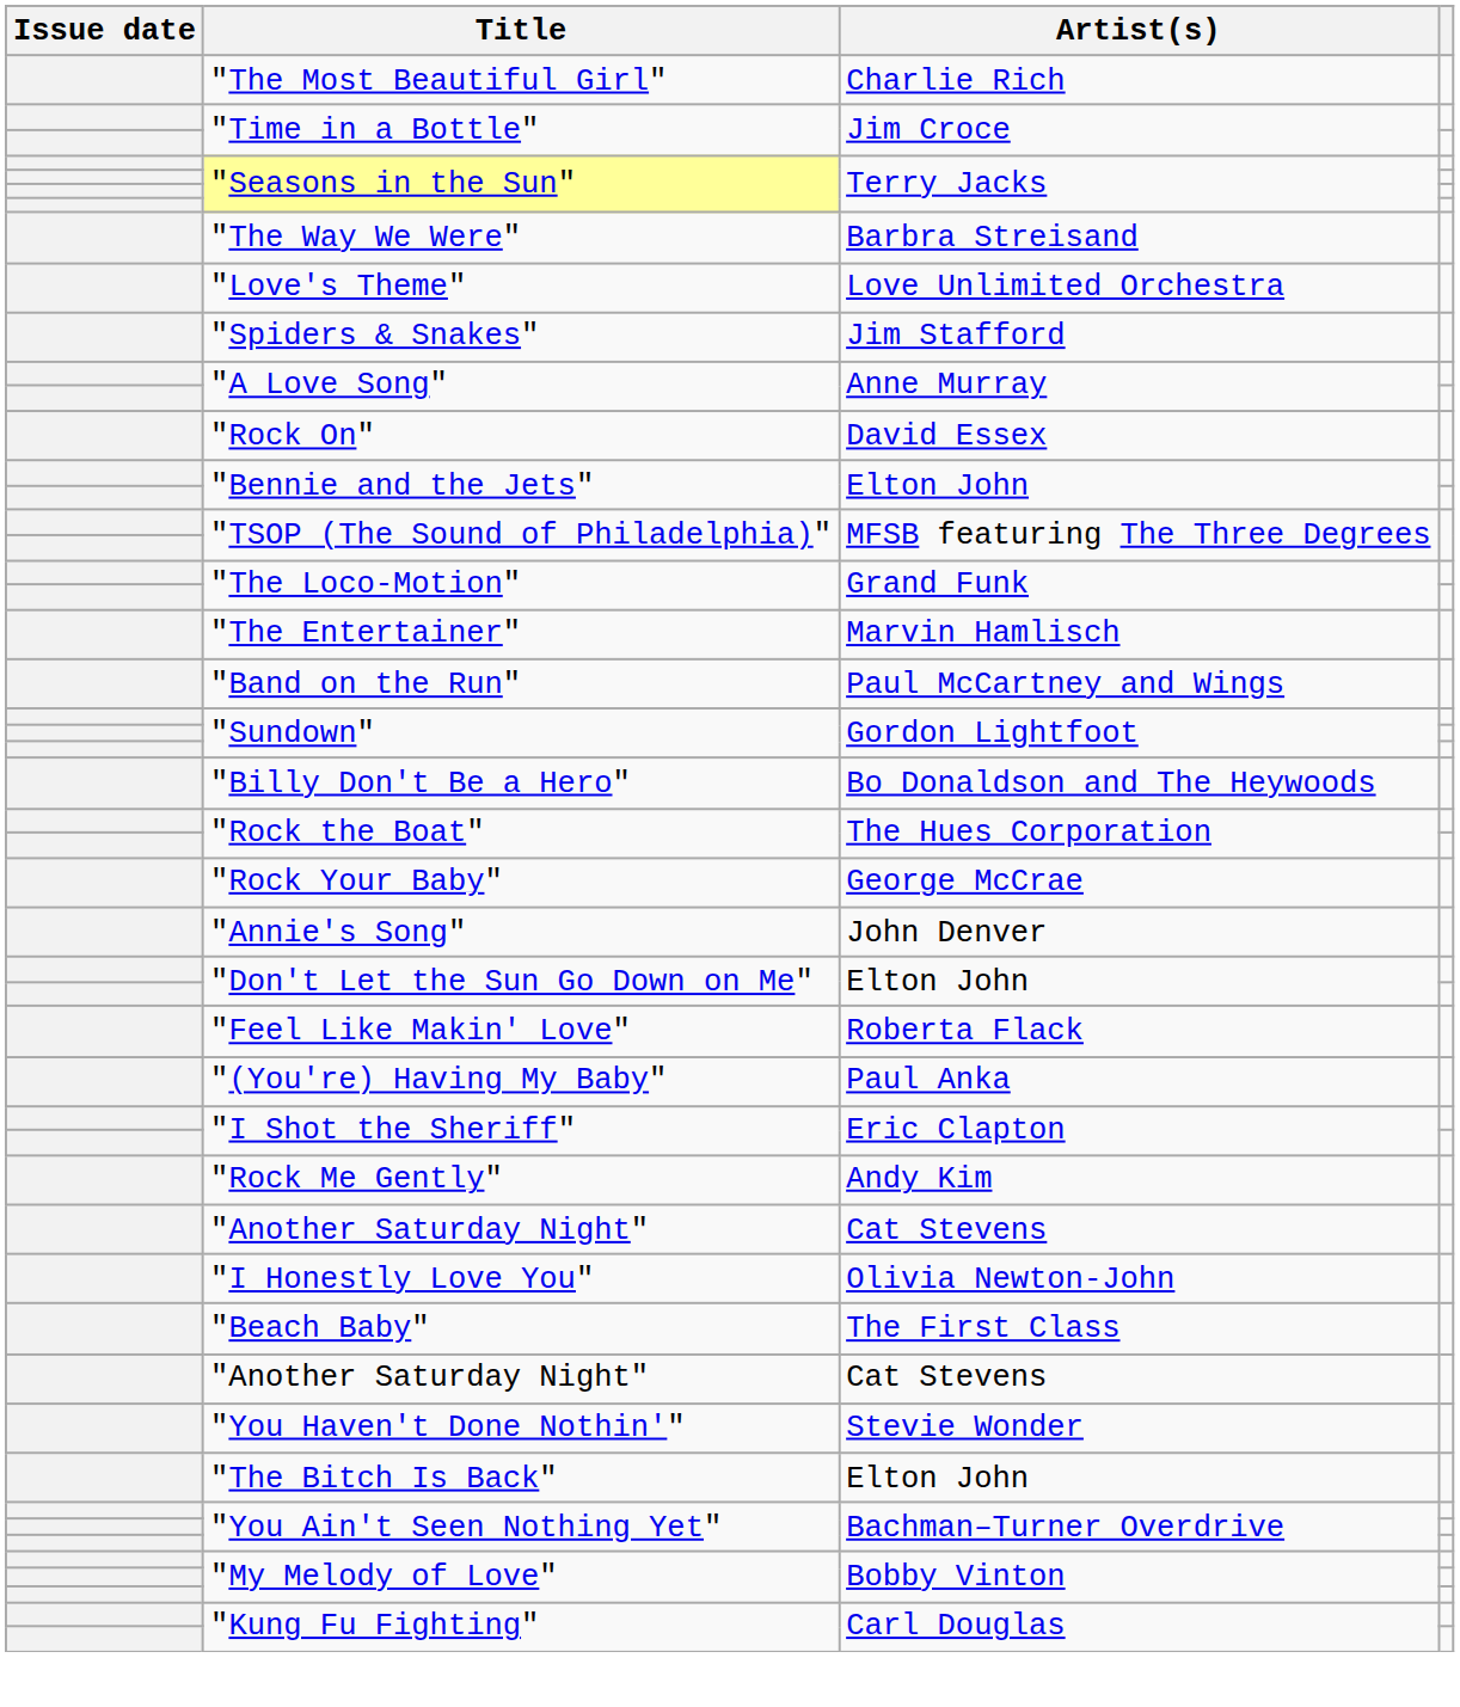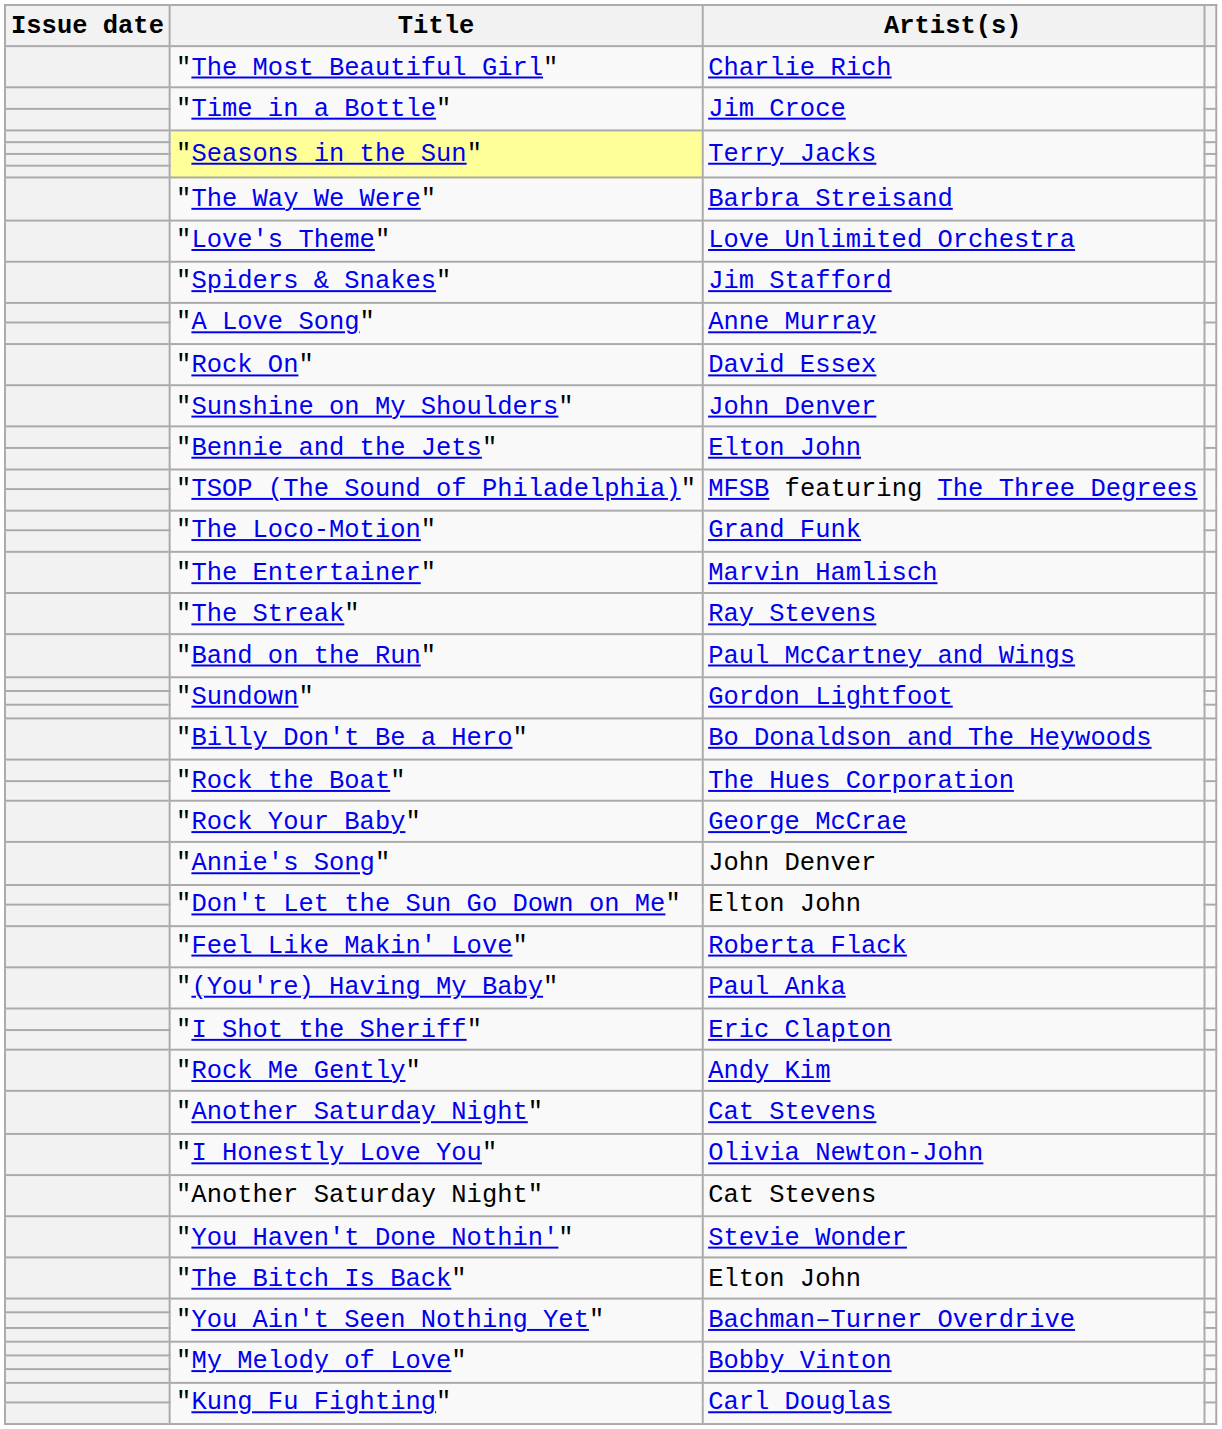+ row: "Sunshine on My Shoulders" | John Denver
+ row: "The Streak" | Ray Stevens
- row: "Beach Baby" | The First Class
